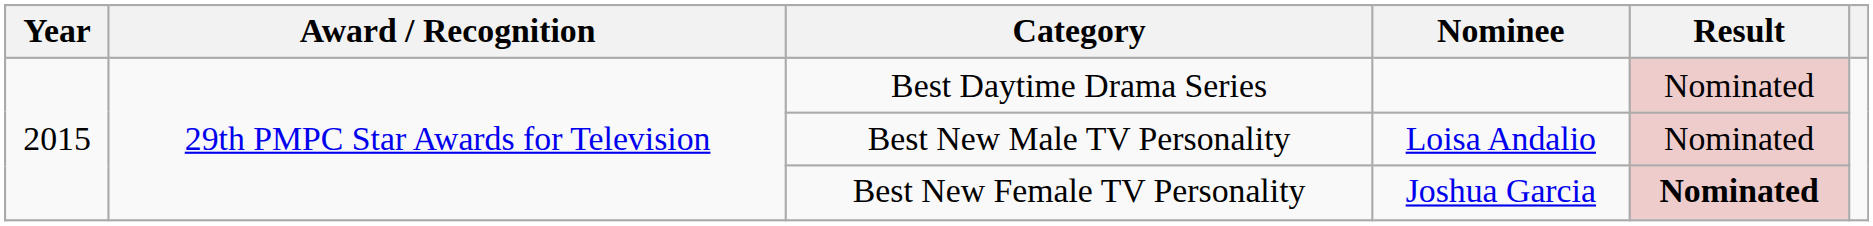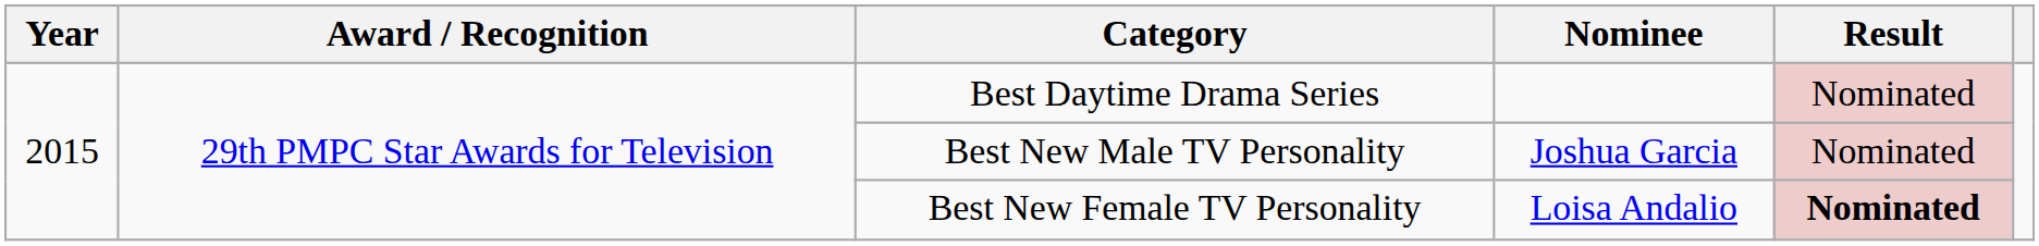Best New Male TV Personality | Nominee: Loisa Andalio -> Joshua Garcia
Best New Female TV Personality | Nominee: Joshua Garcia -> Loisa Andalio
